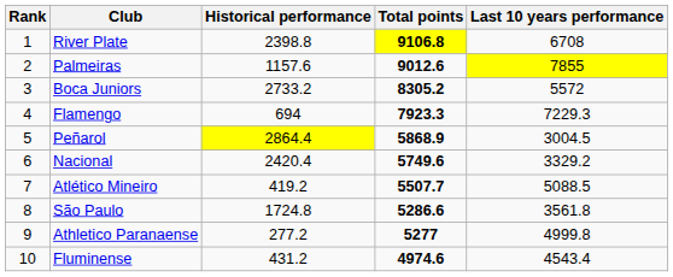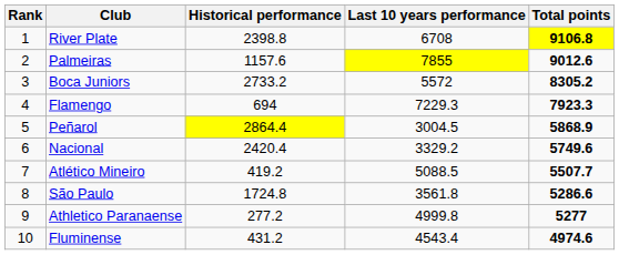columns swapped: Last 10 years performance <-> Total points
